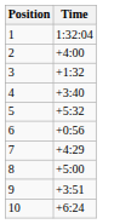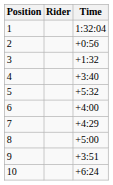+ column: Rider
2 | Time: +4:00 -> +0:56
6 | Time: +0:56 -> +4:00
